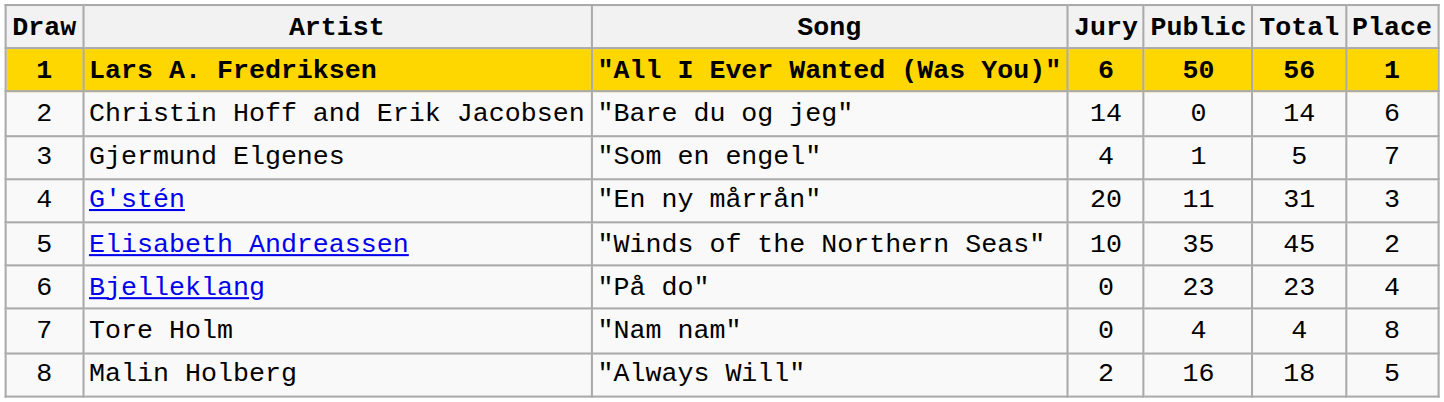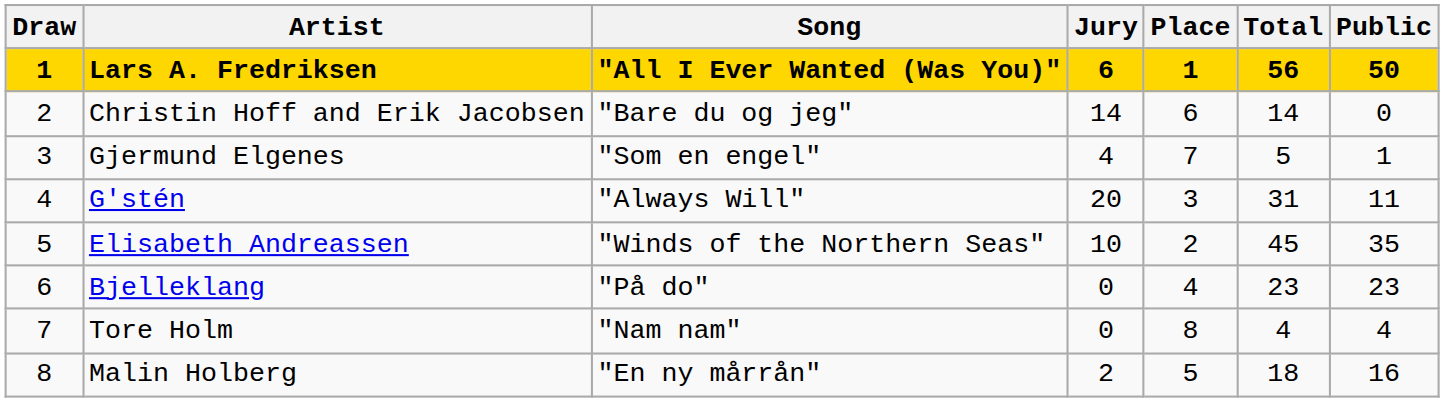columns swapped: Public <-> Place
G'stén | Song: "En ny mårrån" -> "Always Will"
Malin Holberg | Song: "Always Will" -> "En ny mårrån"
